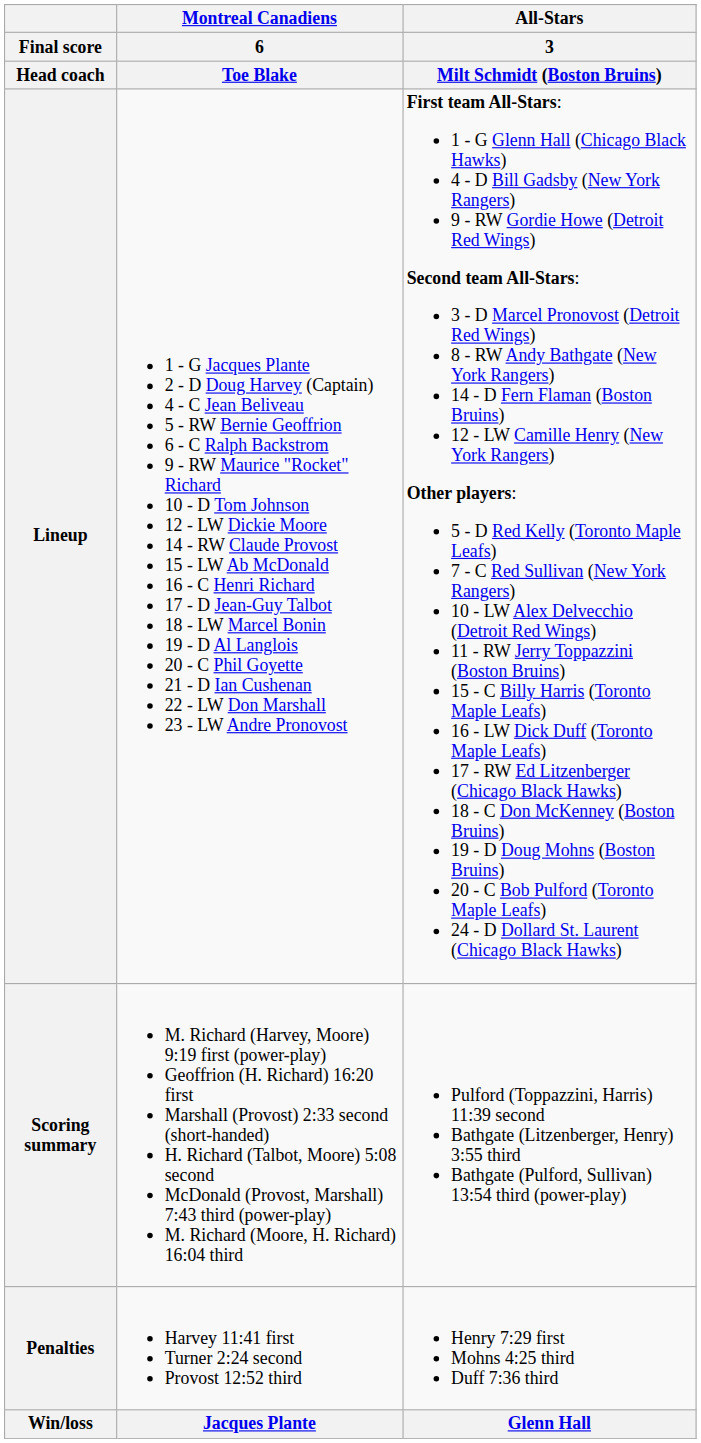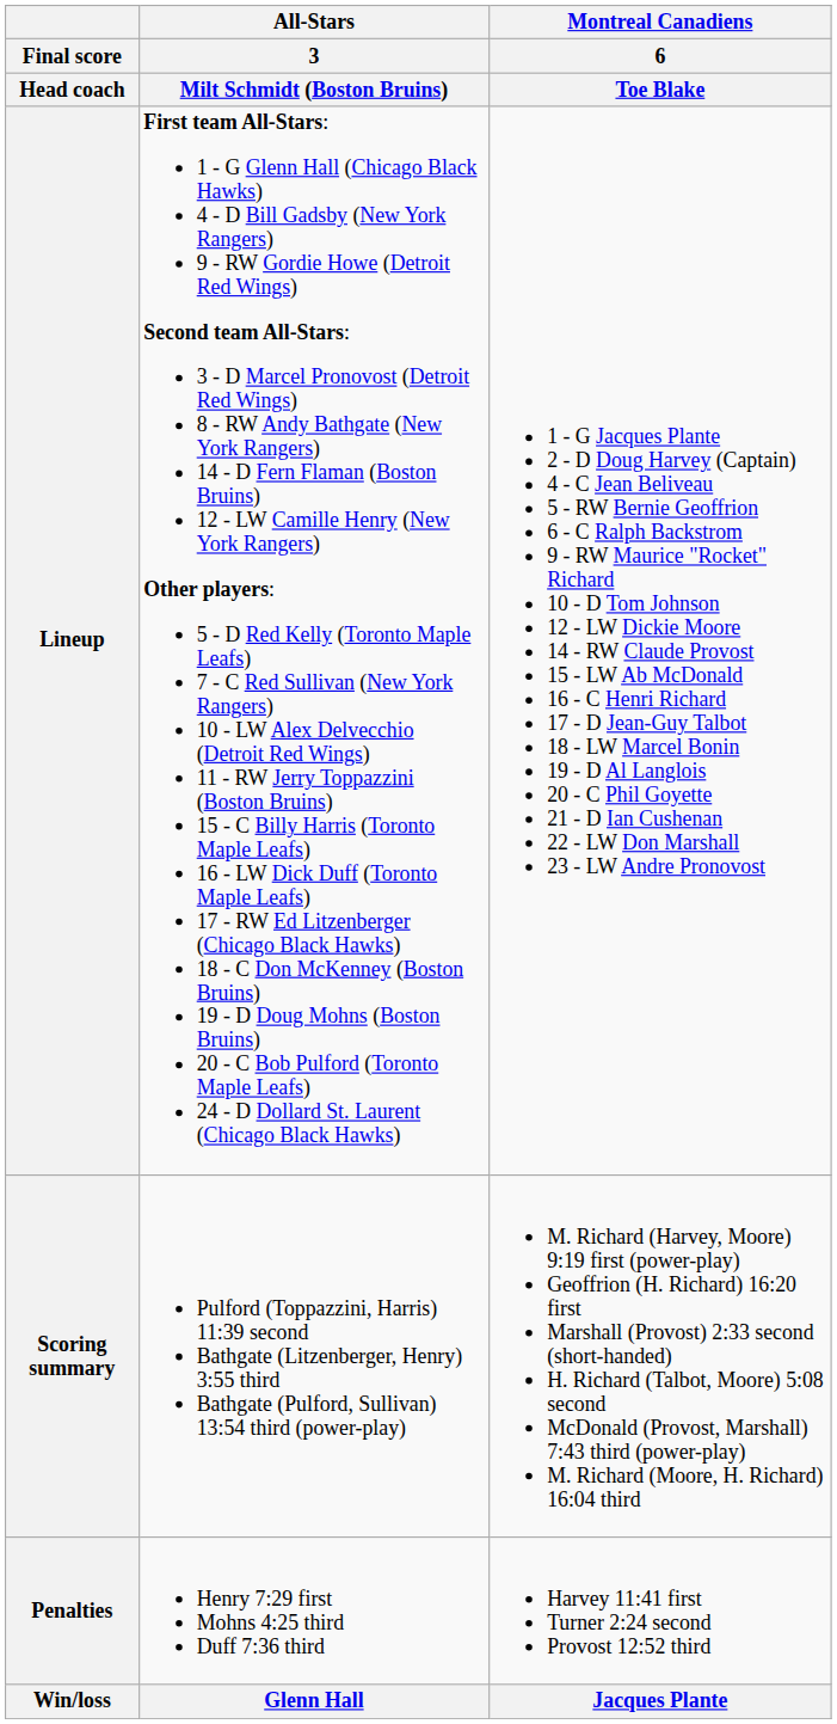columns swapped: Montreal Canadiens / 6 / Toe Blake <-> All-Stars / 3 / Milt Schmidt (Boston Bruins)
